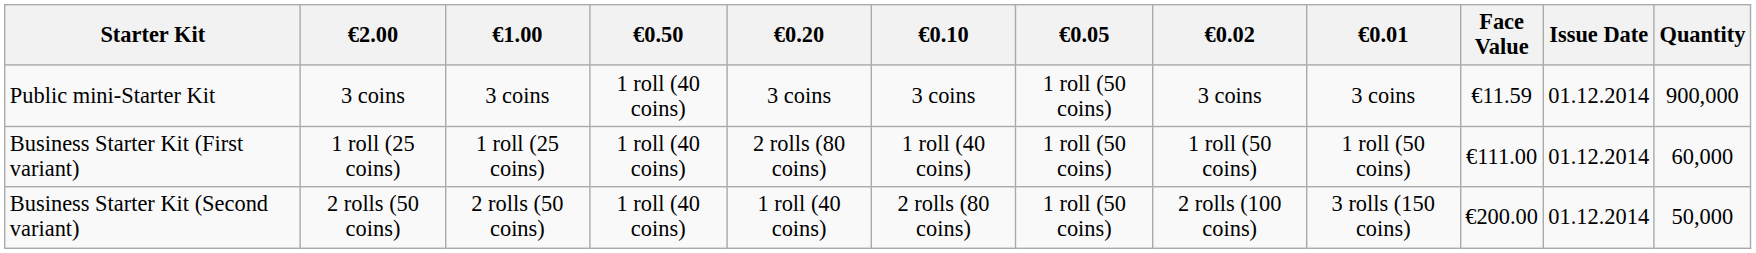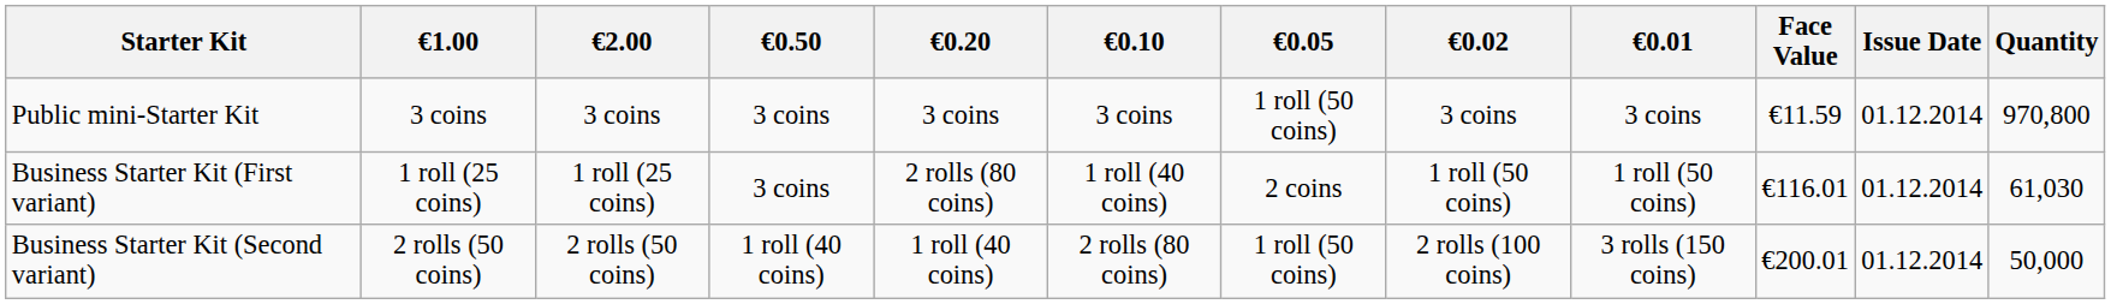columns swapped: €2.00 <-> €1.00
Public mini-Starter Kit | €0.50: 1 roll (40 coins) -> 3 coins
Public mini-Starter Kit | Quantity: 900,000 -> 970,800
Business Starter Kit (First variant) | €0.50: 1 roll (40 coins) -> 3 coins
Business Starter Kit (First variant) | €0.05: 1 roll (50 coins) -> 2 coins
Business Starter Kit (First variant) | Face Value: €111.00 -> €116.01
Business Starter Kit (First variant) | Quantity: 60,000 -> 61,030
Business Starter Kit (Second variant) | Face Value: €200.00 -> €200.01
